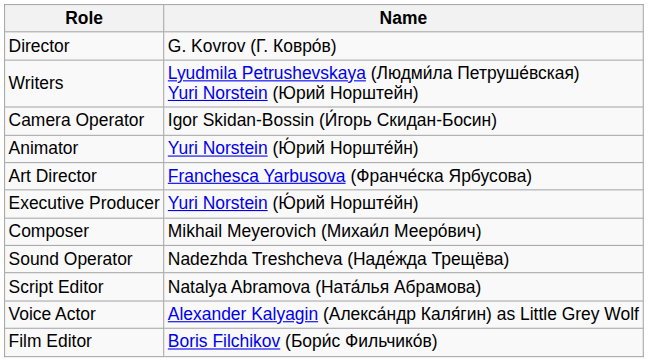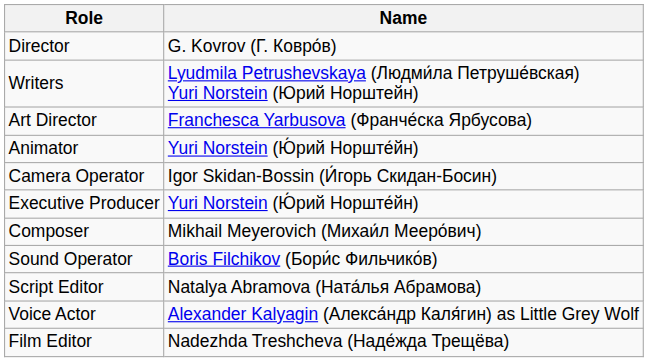rows swapped: Art Director <-> Camera Operator
Sound Operator | Name: Nadezhda Treshcheva (Наде́жда Трещёва) -> Boris Filchikov (Бори́с Фильчико́в)
Film Editor | Name: Boris Filchikov (Бори́с Фильчико́в) -> Nadezhda Treshcheva (Наде́жда Трещёва)
